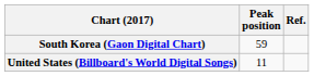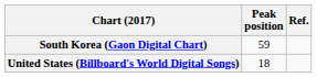United States (Billboard's World Digital Songs) | Peak position: 11 -> 18
